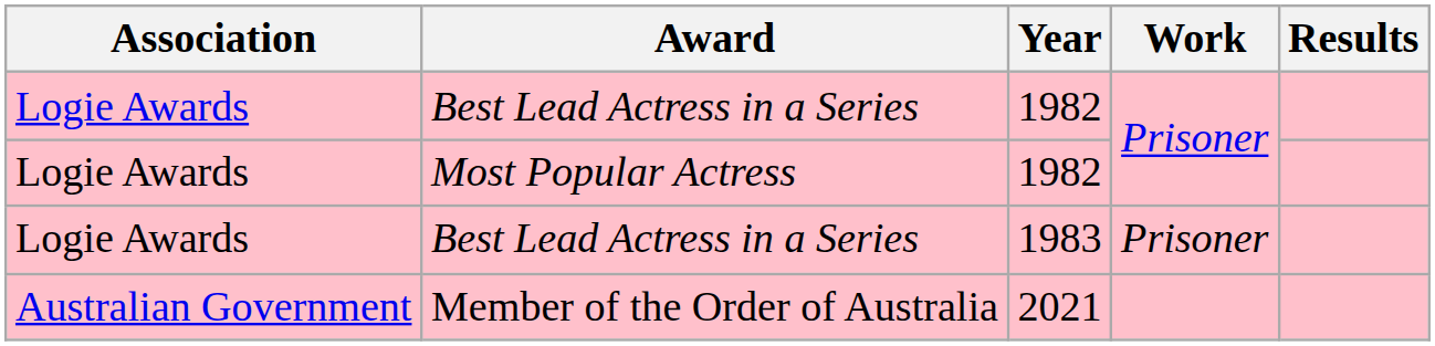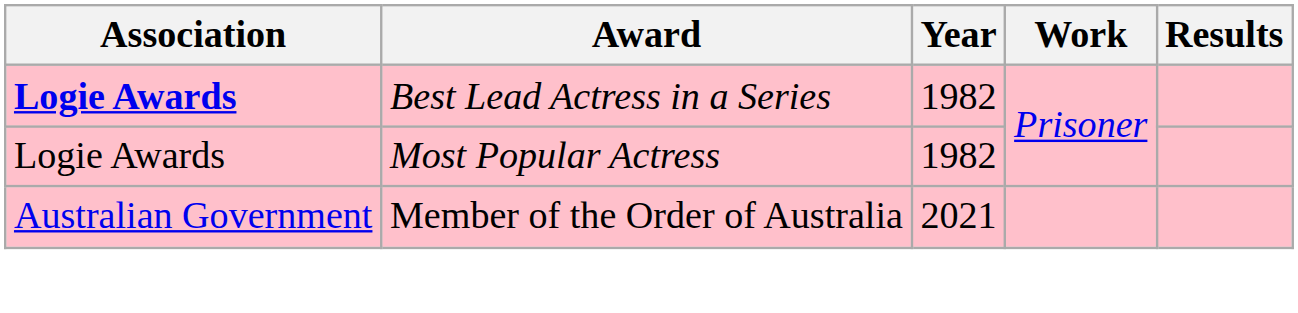Best Lead Actress in a Series / 1982 | Association: normal -> bold
- row: Logie Awards | Best Lead Actress in a Series | 1983 | Prisoner
